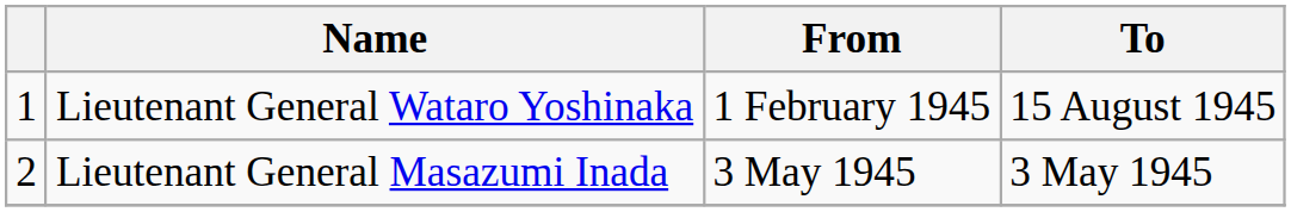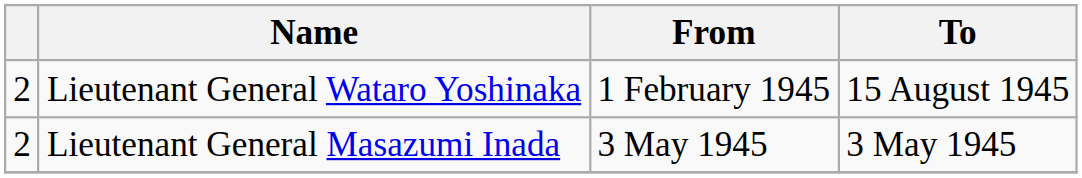Lieutenant General Wataro Yoshinaka | column 1: 1 -> 2
